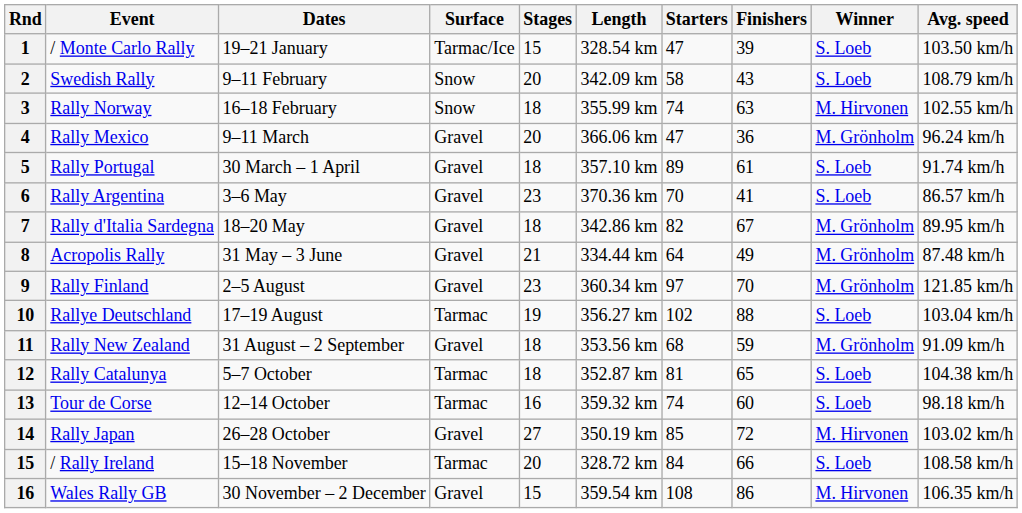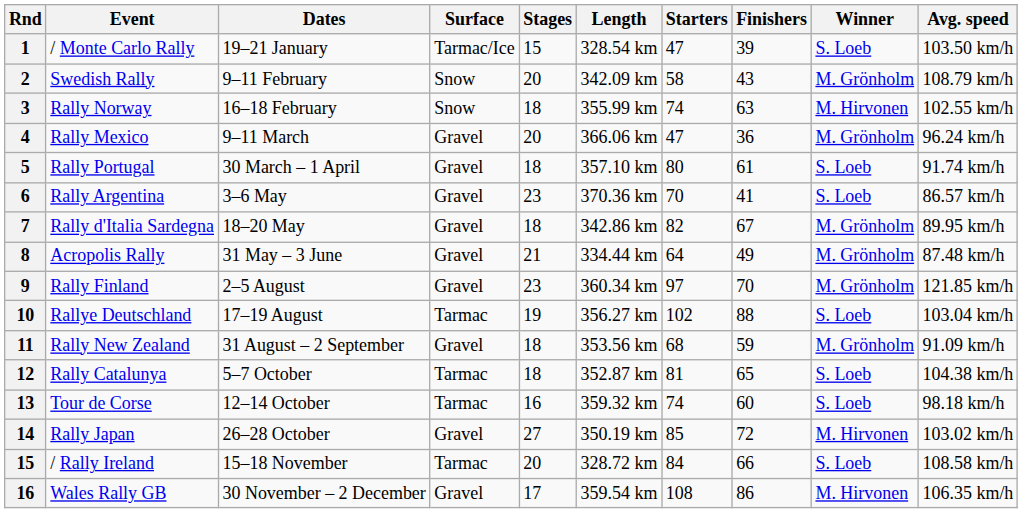Swedish Rally | Winner: S. Loeb -> M. Grönholm
Rally Portugal | Starters: 89 -> 80
Wales Rally GB | Stages: 15 -> 17
